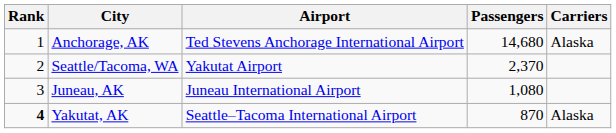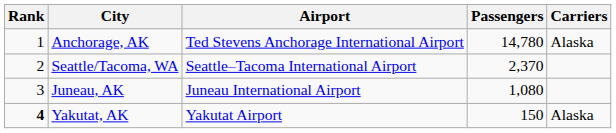Anchorage, AK | Passengers: 14,680 -> 14,780
Seattle/Tacoma, WA | Airport: Yakutat Airport -> Seattle–Tacoma International Airport
Yakutat, AK | Airport: Seattle–Tacoma International Airport -> Yakutat Airport
Yakutat, AK | Passengers: 870 -> 150
